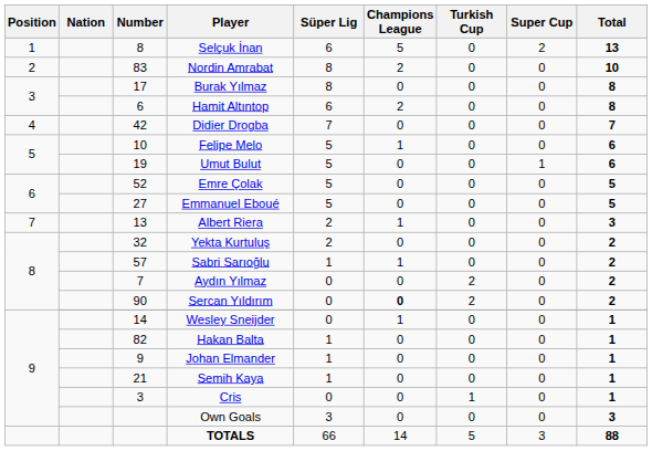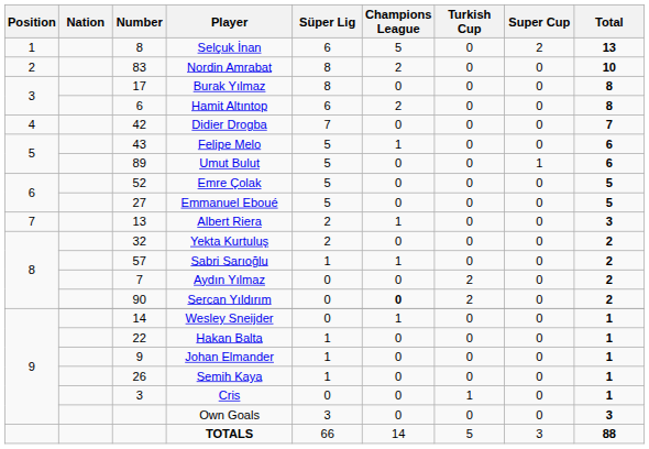Felipe Melo | Number: 10 -> 43
Umut Bulut | Number: 19 -> 89
Hakan Balta | Number: 82 -> 22
Semih Kaya | Number: 21 -> 26
